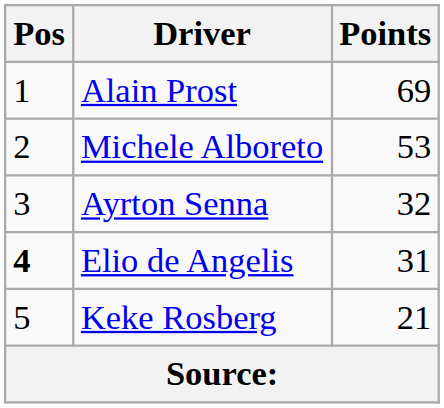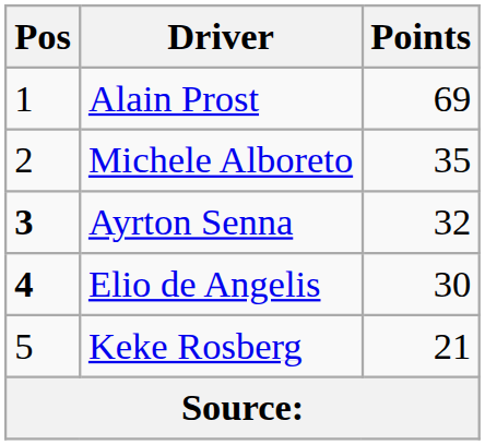Michele Alboreto | Points: 53 -> 35
Ayrton Senna | Pos: normal -> bold
Elio de Angelis | Points: 31 -> 30
